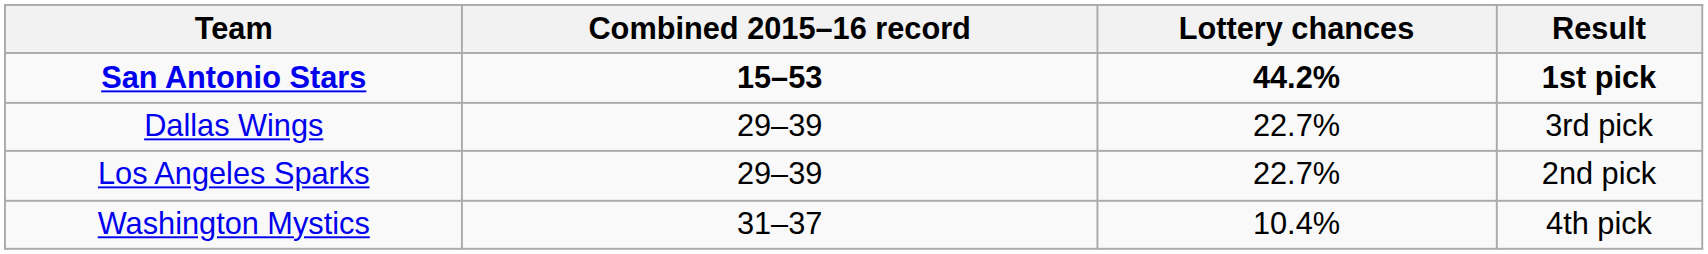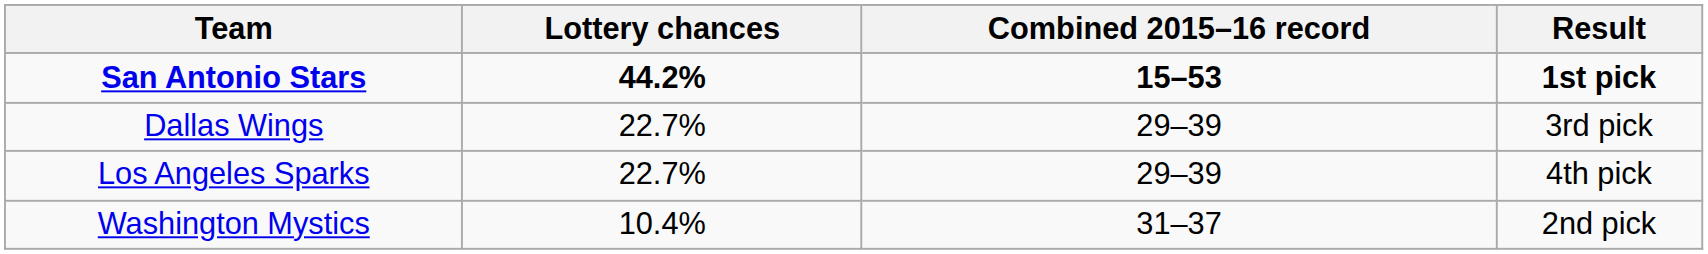columns swapped: Combined 2015–16 record <-> Lottery chances
Los Angeles Sparks | Result: 2nd pick -> 4th pick
Washington Mystics | Result: 4th pick -> 2nd pick
